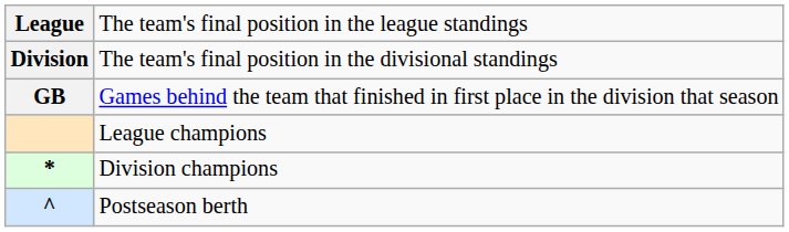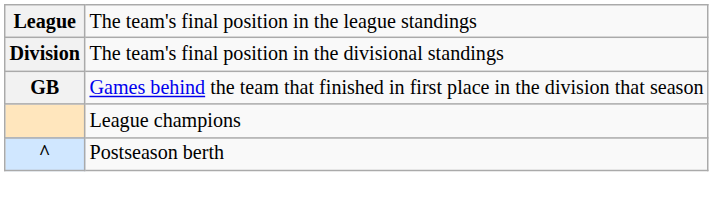- row: * | Division champions
